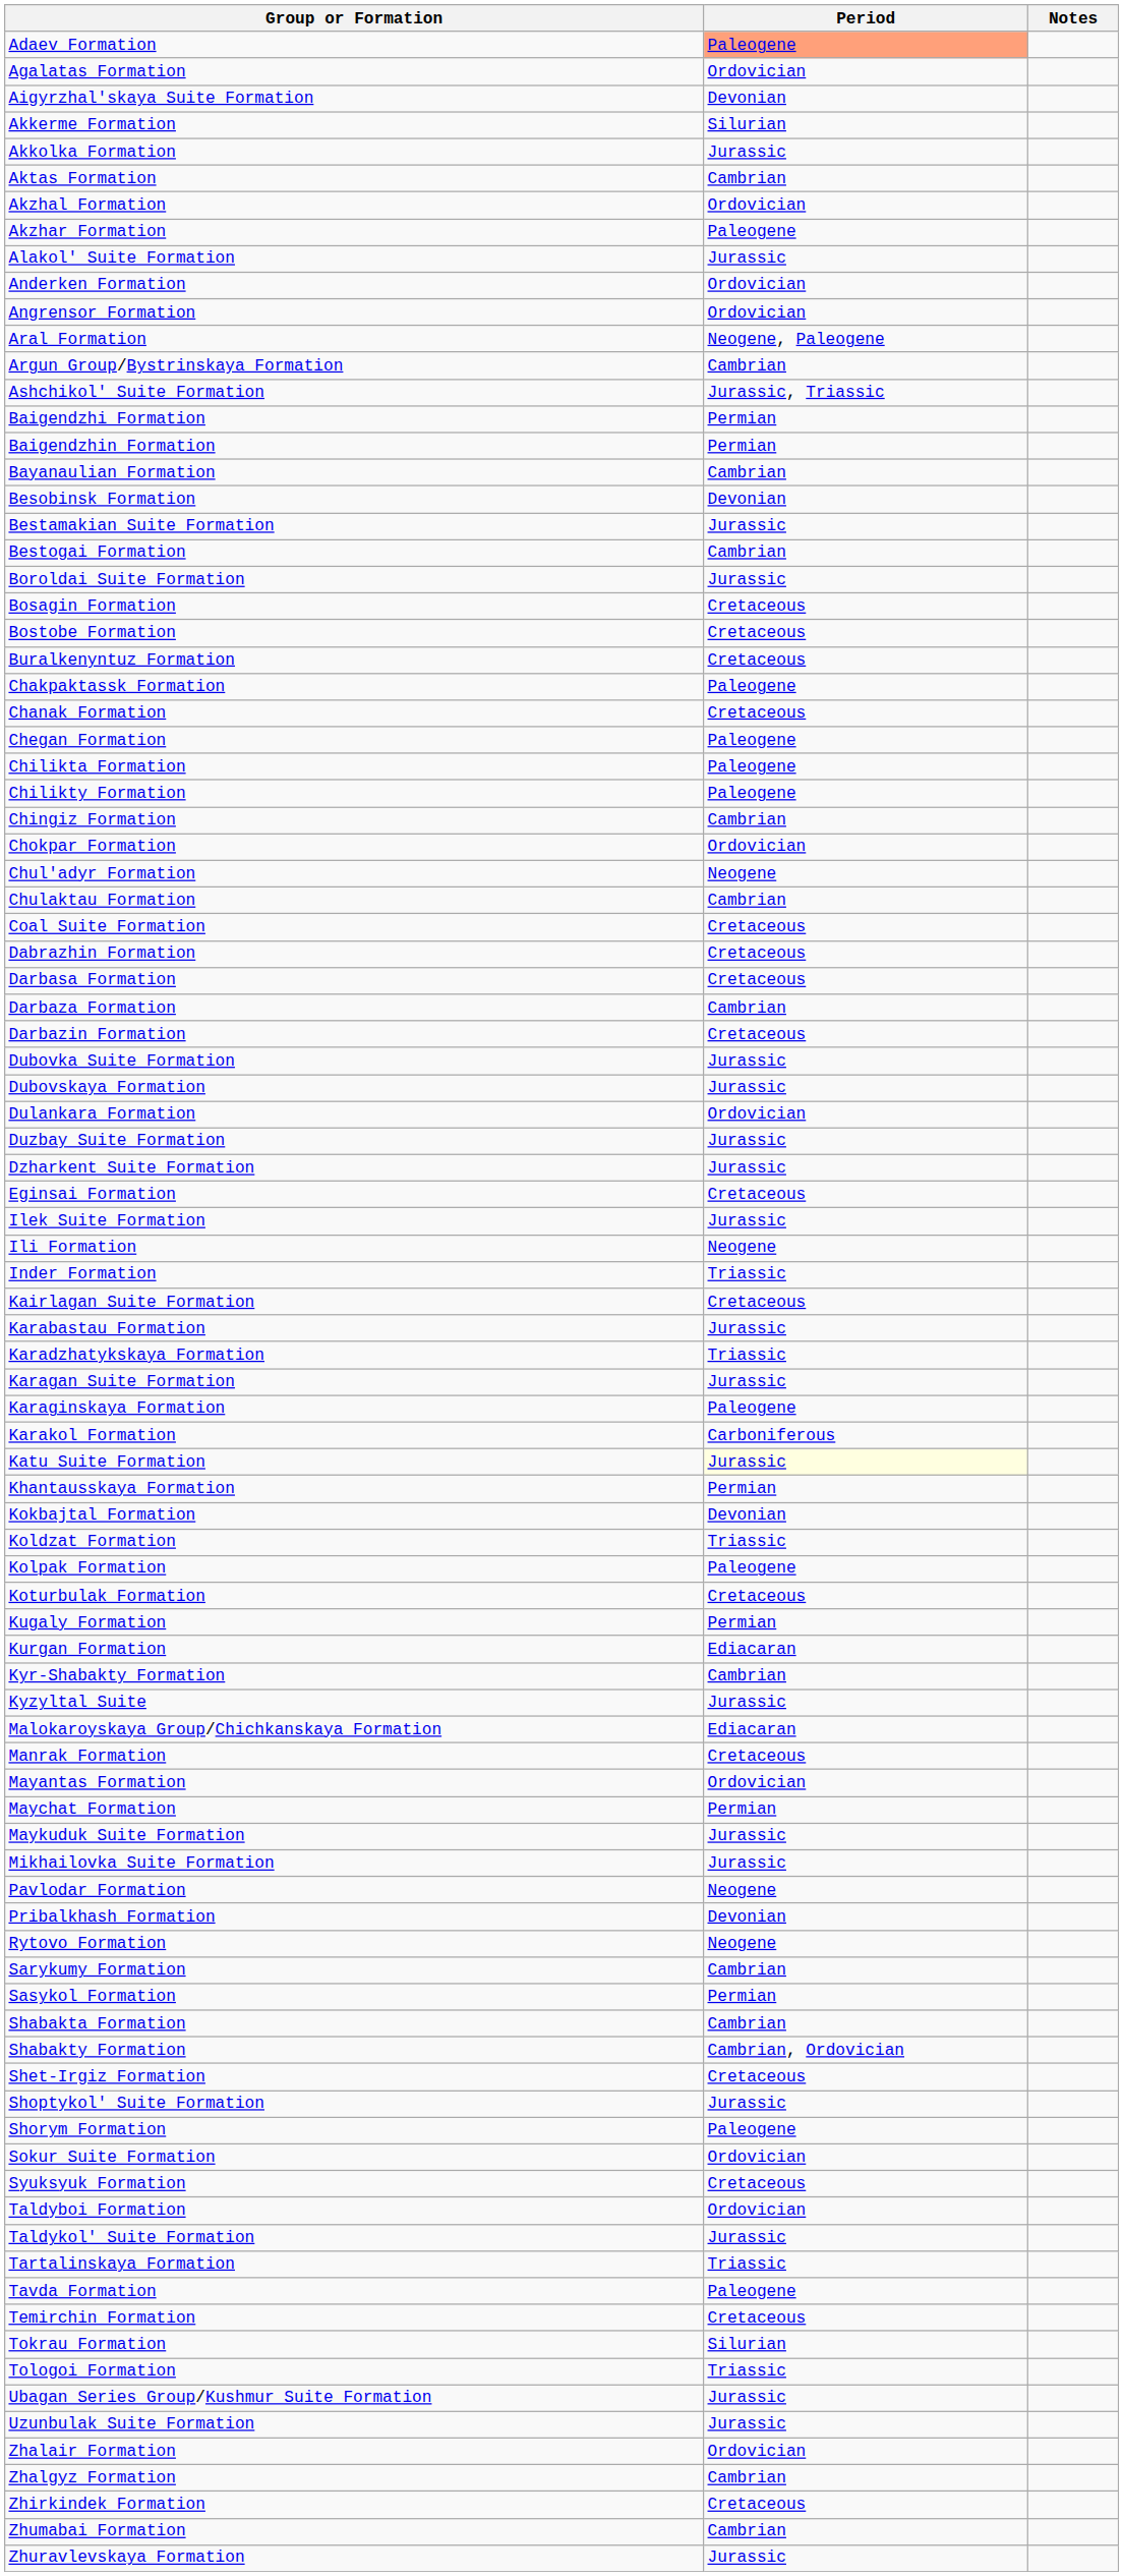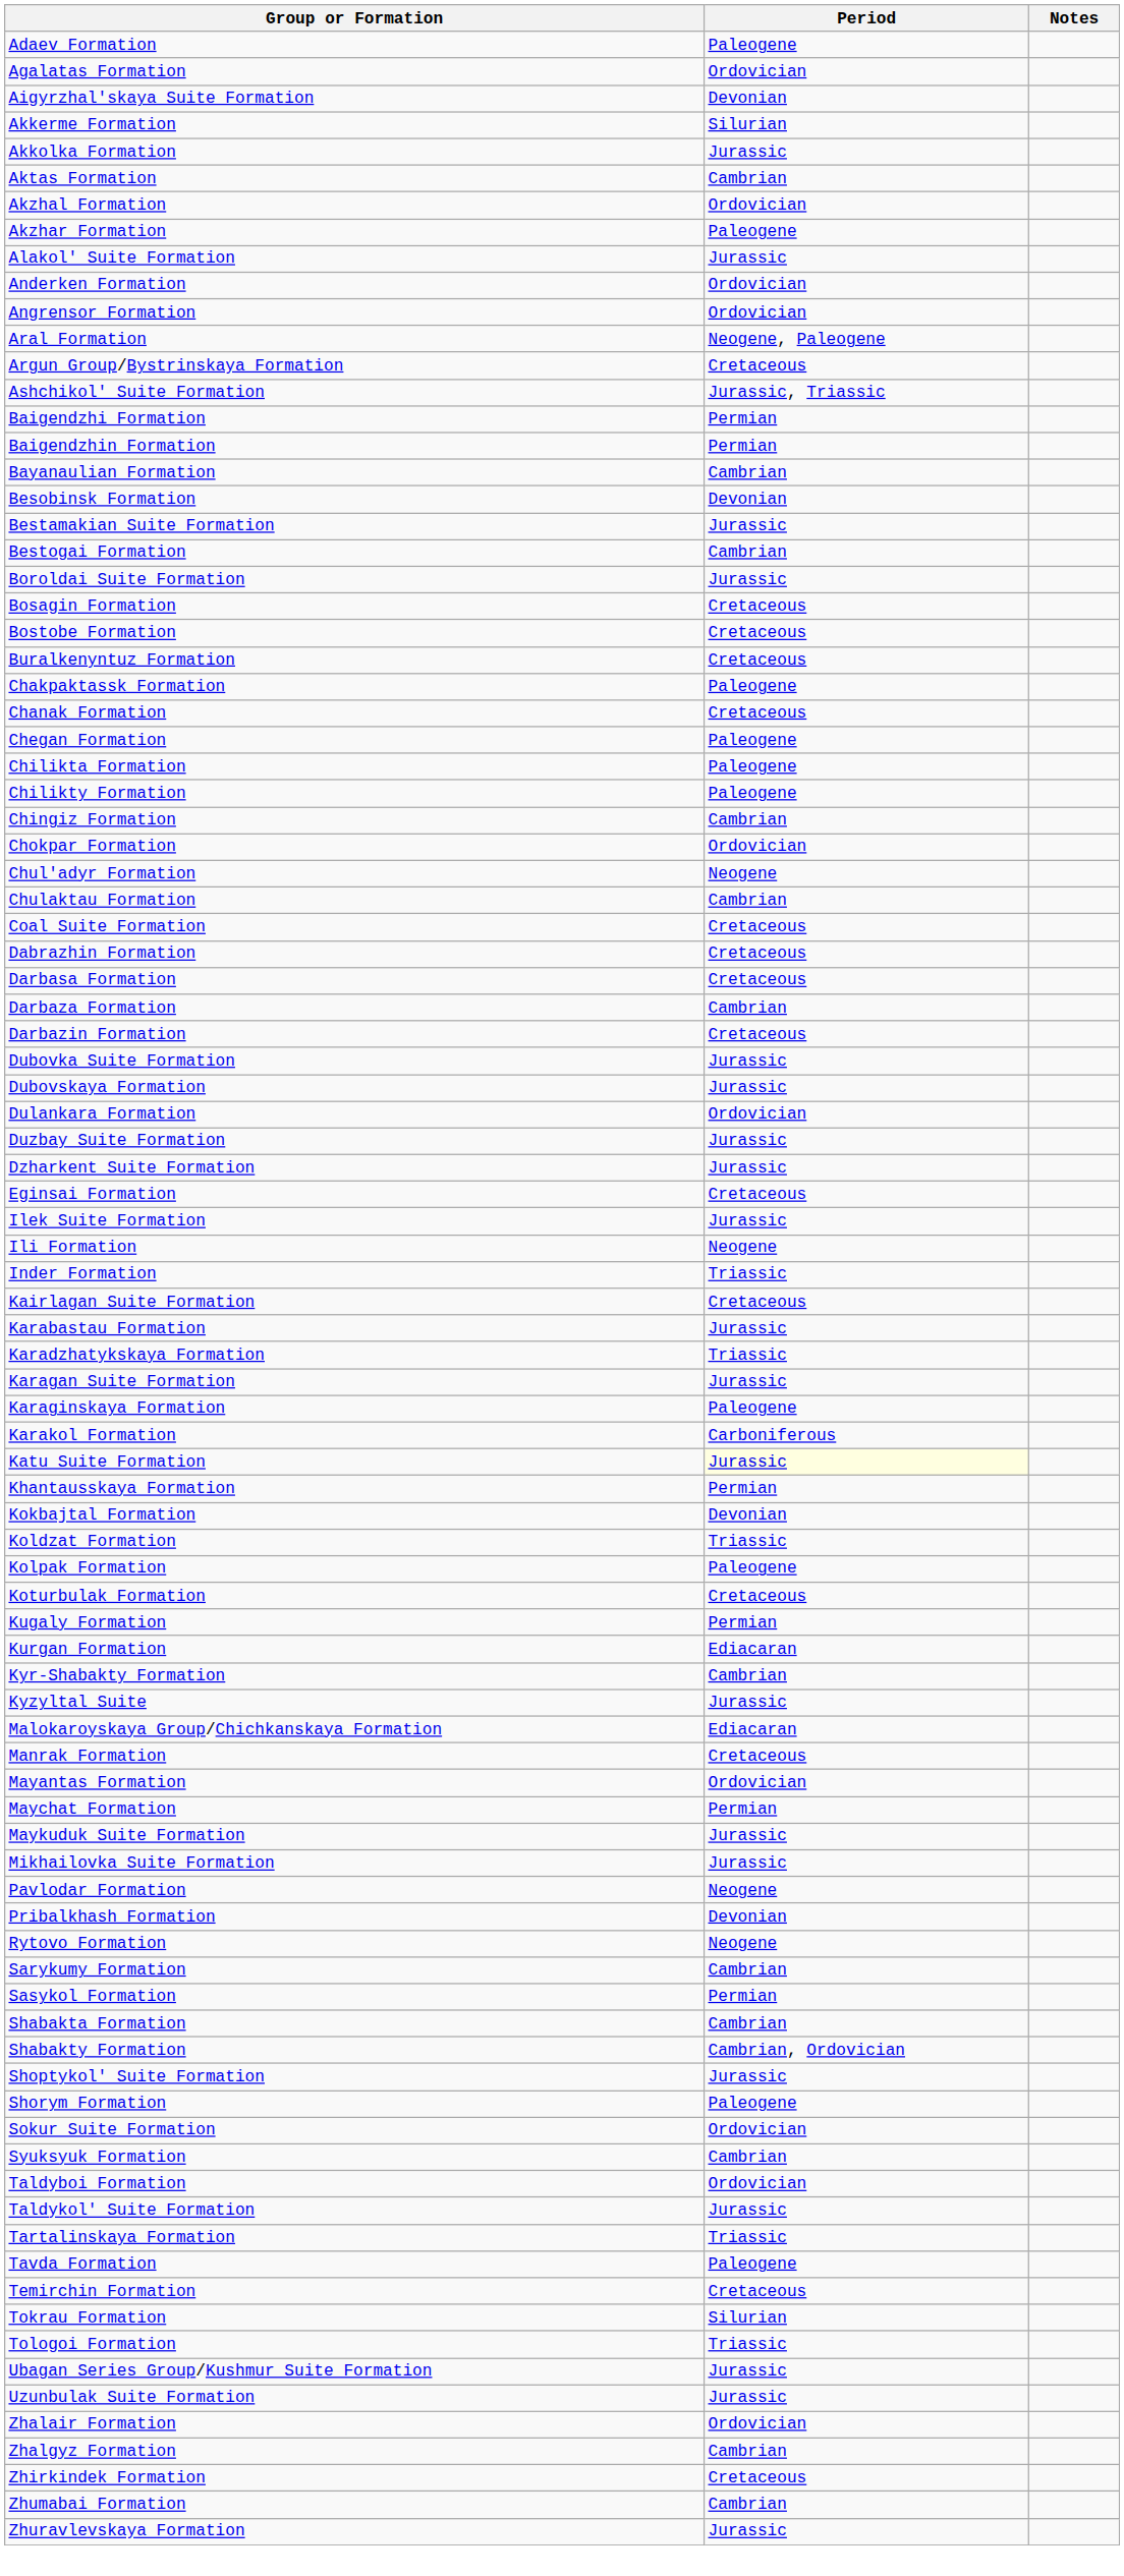Adaev Formation | Period: lightsalmon background -> no background
Argun Group/Bystrinskaya Formation | Period: Cambrian -> Cretaceous
- row: Shet-Irgiz Formation | Cretaceous
Syuksyuk Formation | Period: Cretaceous -> Cambrian
